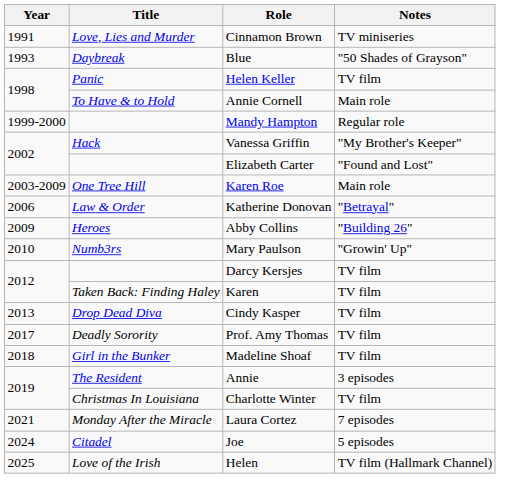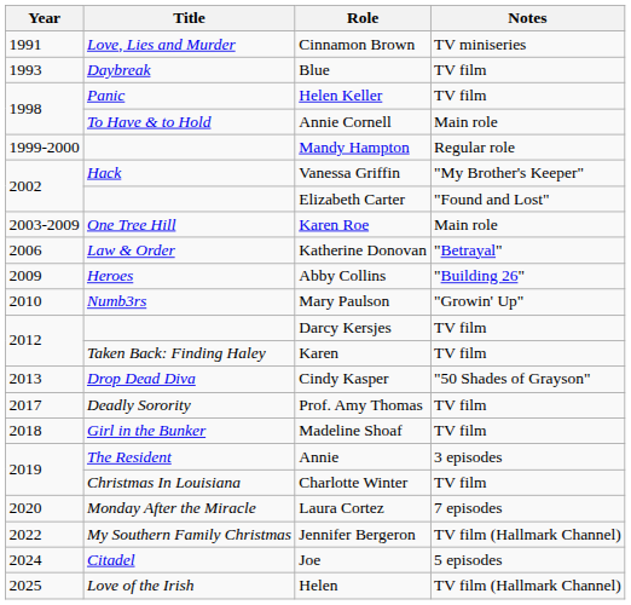Blue | Notes: "50 Shades of Grayson" -> TV film
Cindy Kasper | Notes: TV film -> "50 Shades of Grayson"
Laura Cortez | Year: 2021 -> 2020
+ row: 2022 | My Southern Family Christmas | Jennifer Bergeron | TV film (Hallmark Channel)
